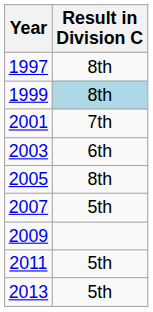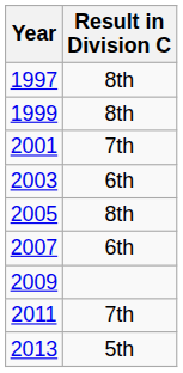1999 | Result in Division C: lightblue background -> no background
2007 | Result in Division C: 5th -> 6th
2011 | Result in Division C: 5th -> 7th
